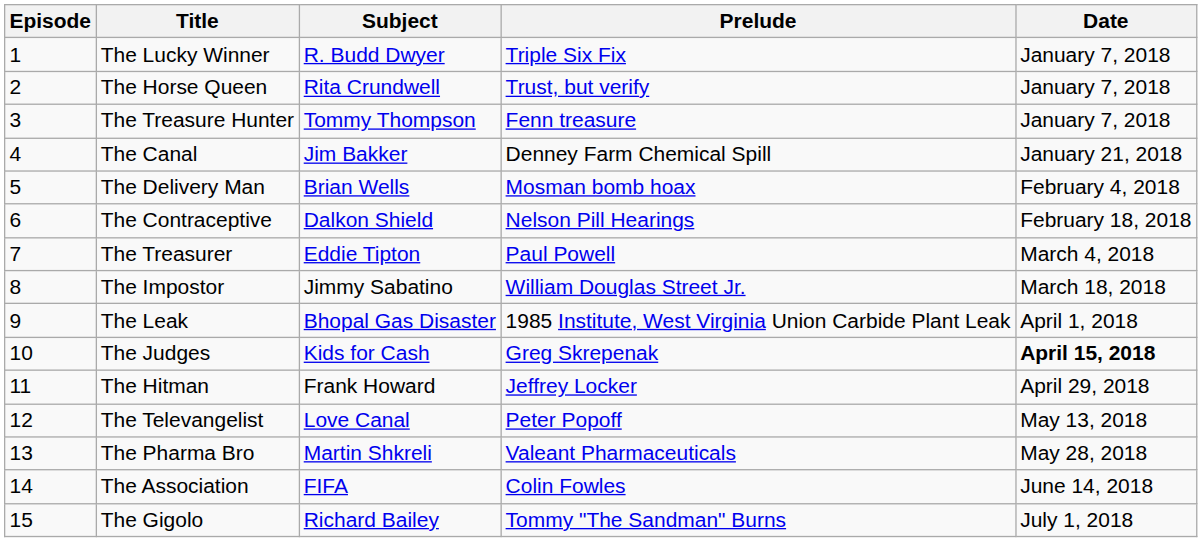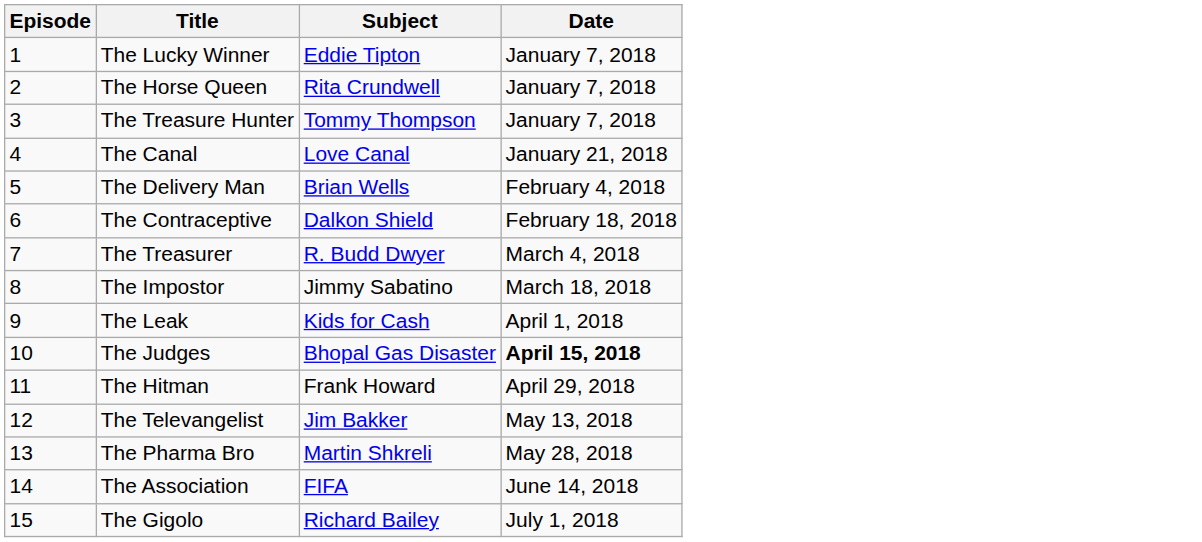- column: Prelude | Triple Six Fix | Trust, but verify | Fenn treasure | Denney Farm Chemical Spill | Mosman bomb hoax | Nelson Pill Hearings | Paul Powell | William Douglas Street Jr. | 1985 Institute, West Virginia Union Carbide Plant Leak | Greg Skrepenak | Jeffrey Locker | Peter Popoff | Valeant Pharmaceuticals | Colin Fowles | Tommy "The Sandman" Burns
The Lucky Winner | Subject: R. Budd Dwyer -> Eddie Tipton
The Canal | Subject: Jim Bakker -> Love Canal
The Treasurer | Subject: Eddie Tipton -> R. Budd Dwyer
The Leak | Subject: Bhopal Gas Disaster -> Kids for Cash
The Judges | Subject: Kids for Cash -> Bhopal Gas Disaster
The Televangelist | Subject: Love Canal -> Jim Bakker
